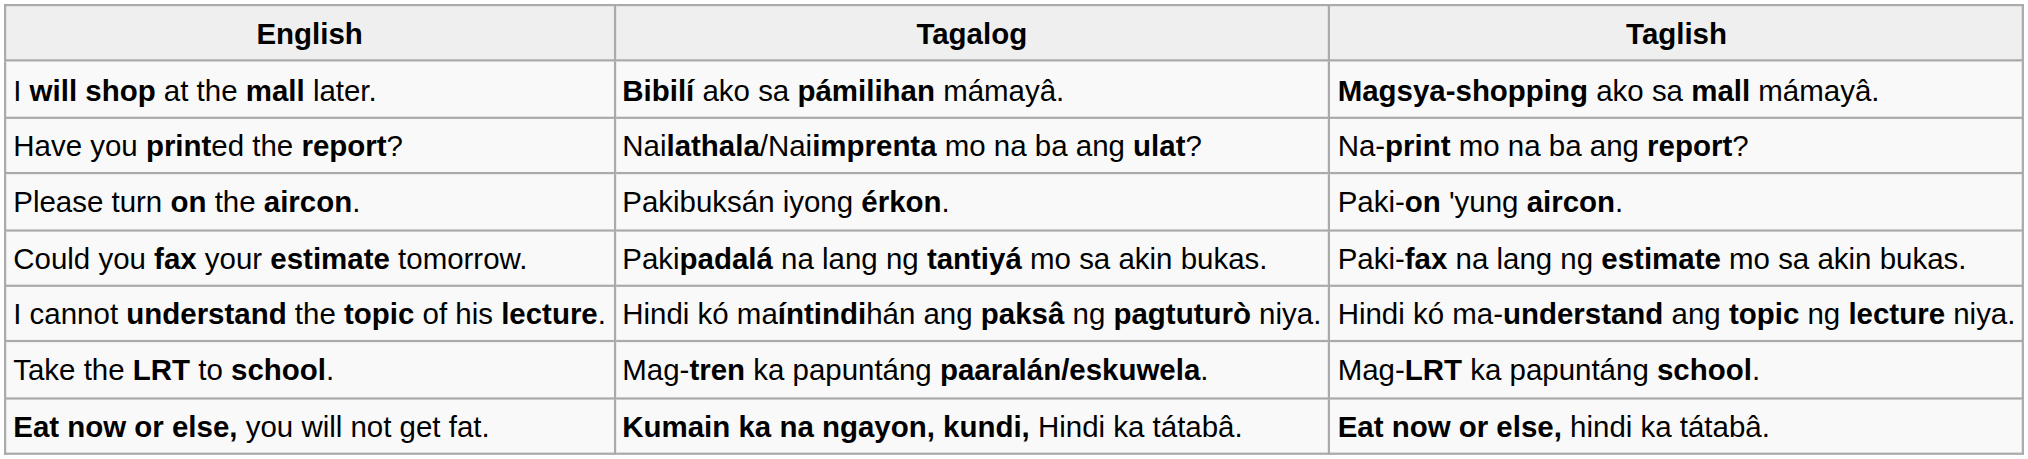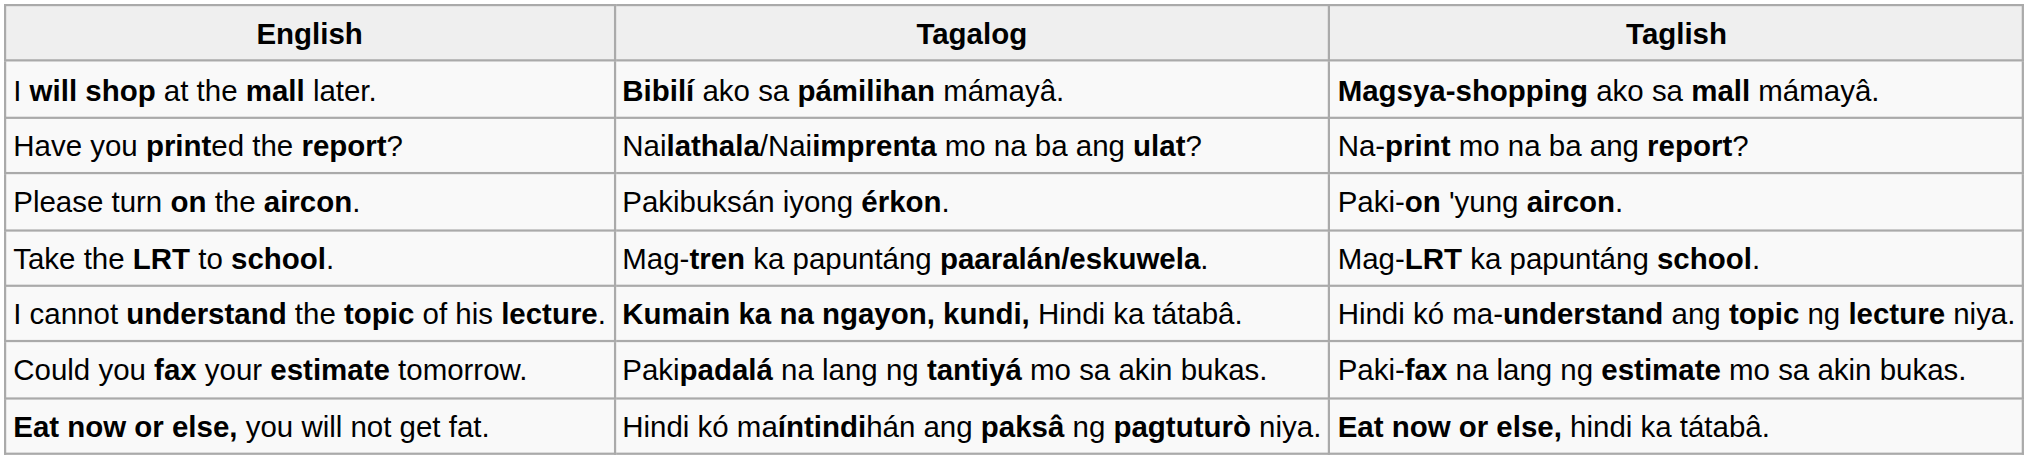rows swapped: Take the LRT to school. <-> Could you fax your estimate tomorrow.
I cannot understand the topic of his lecture. | Tagalog: Hindi kó maíntindihán ang paksâ ng pagtuturò niya. -> Kumain ka na ngayon, kundi, Hindi ka tátabâ.
Eat now or else, you will not get fat. | Tagalog: Kumain ka na ngayon, kundi, Hindi ka tátabâ. -> Hindi kó maíntindihán ang paksâ ng pagtuturò niya.
